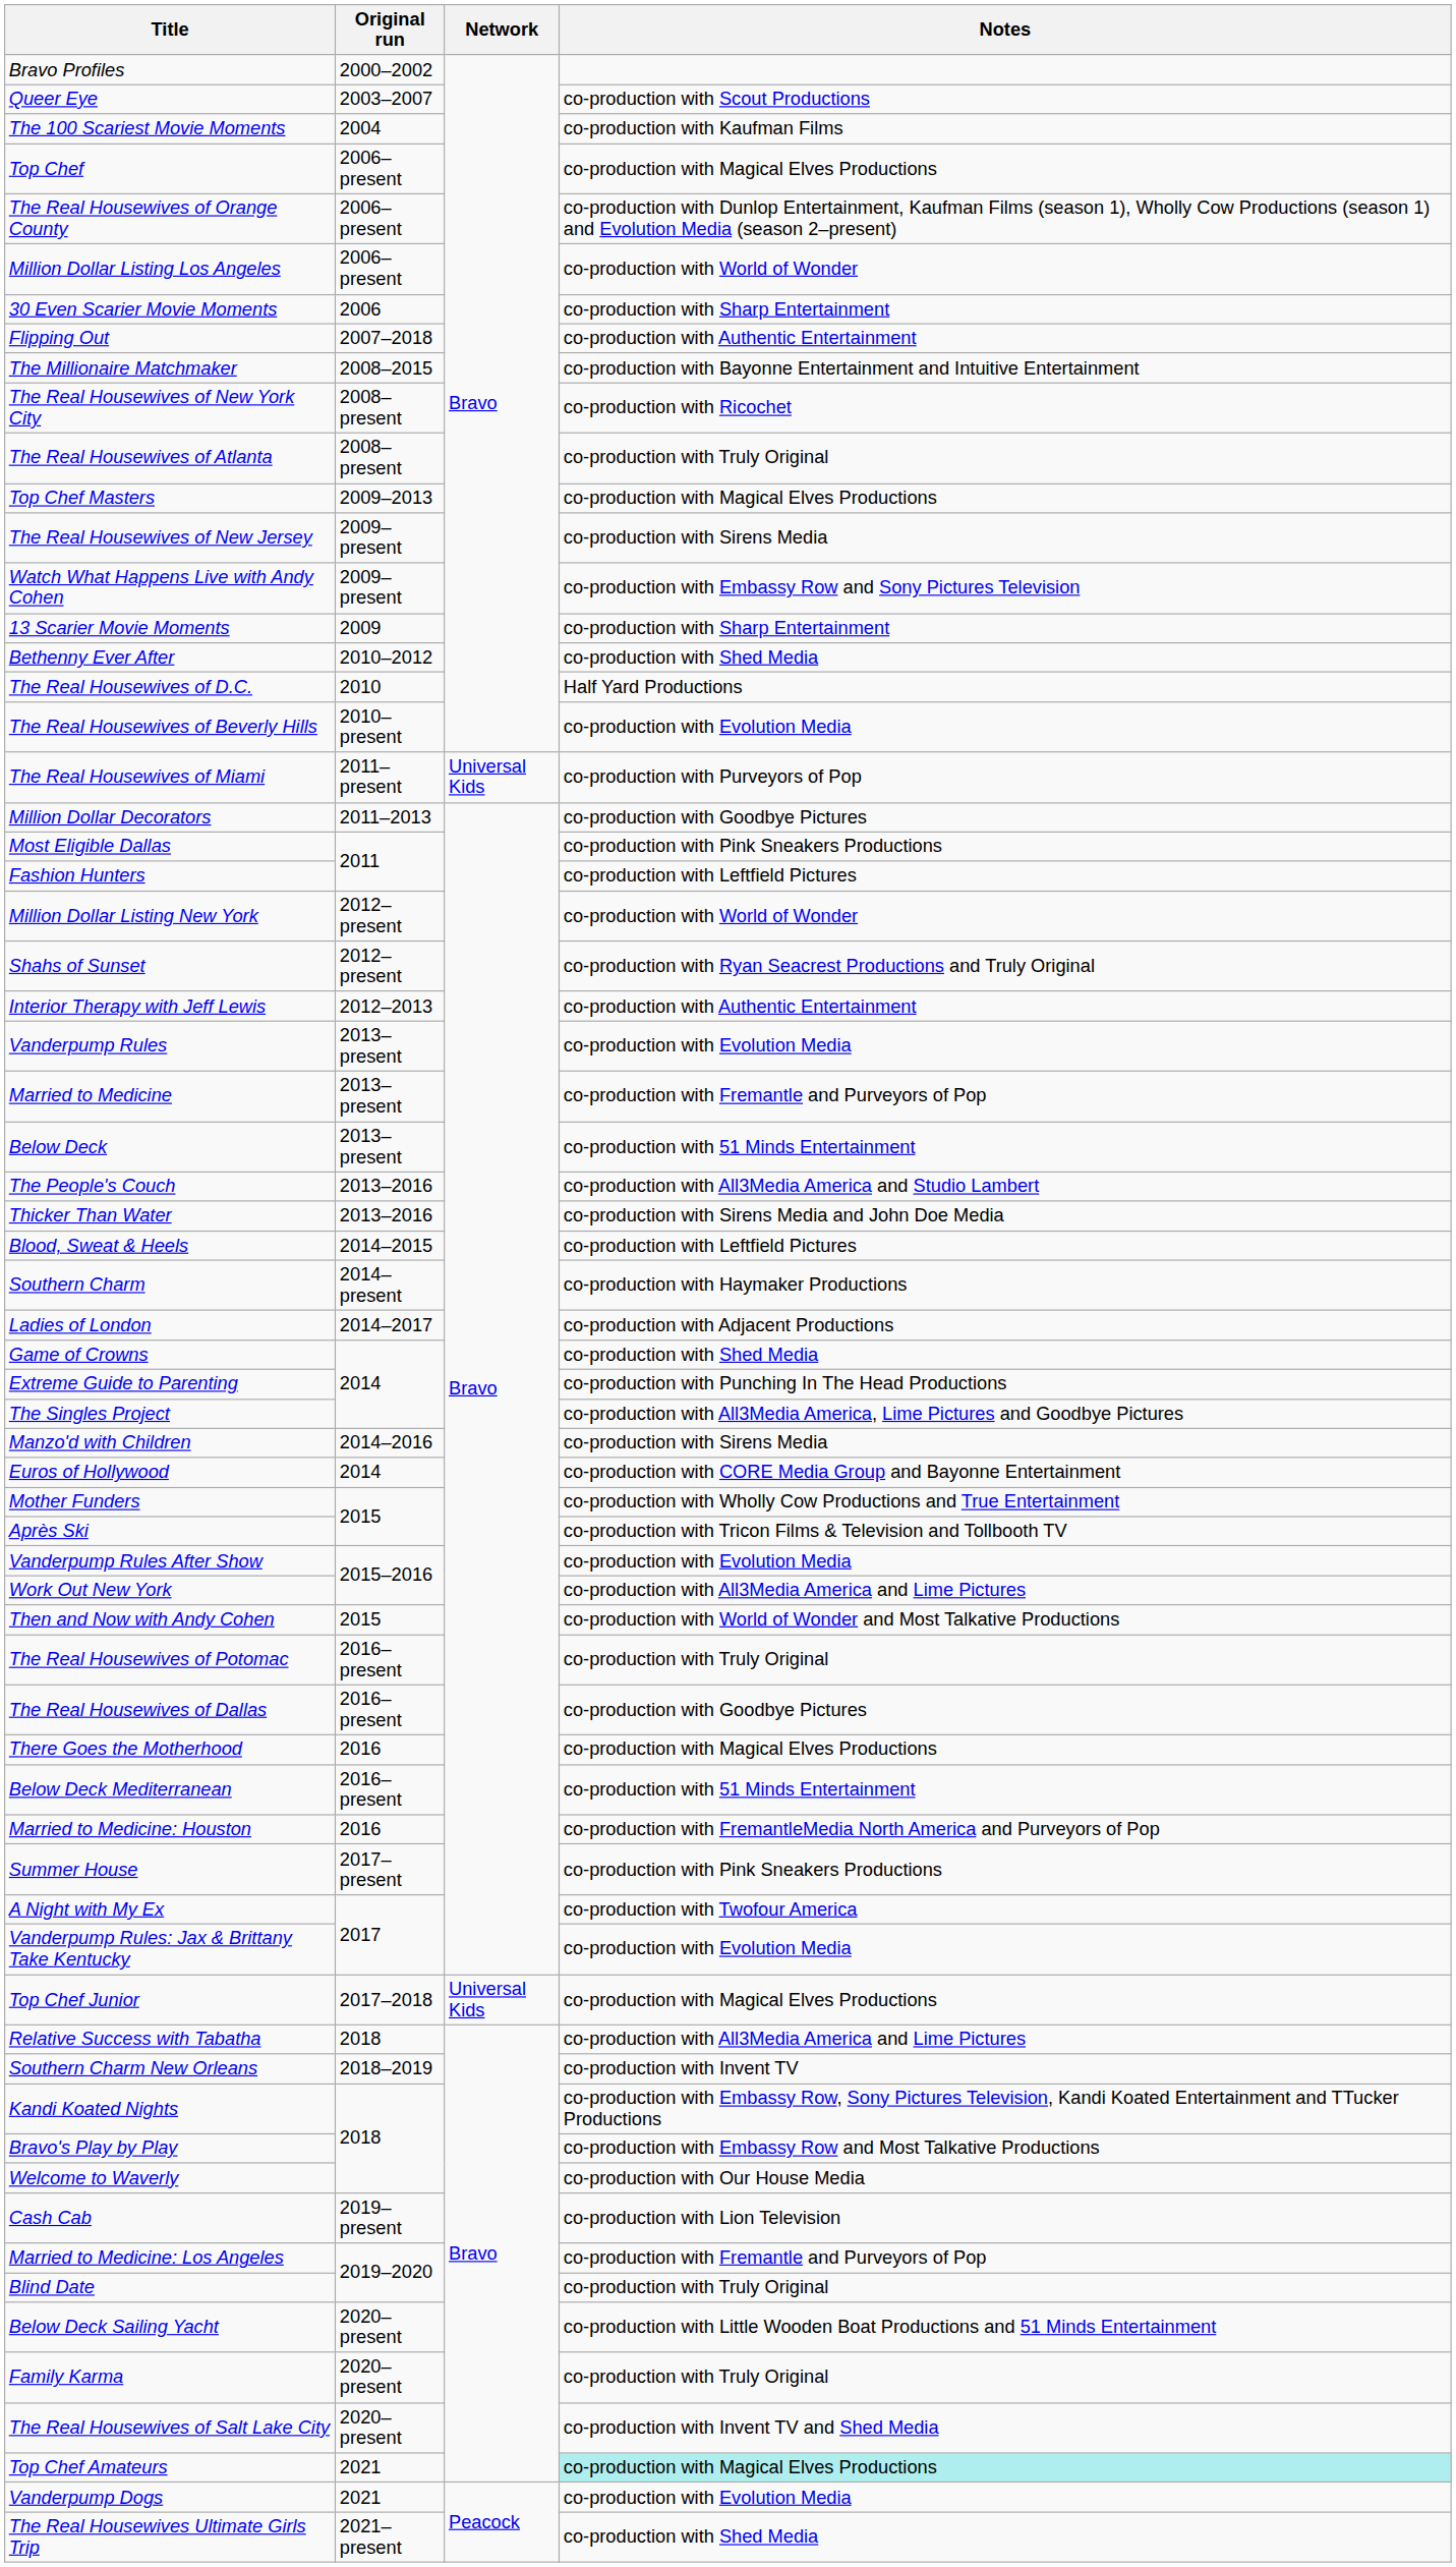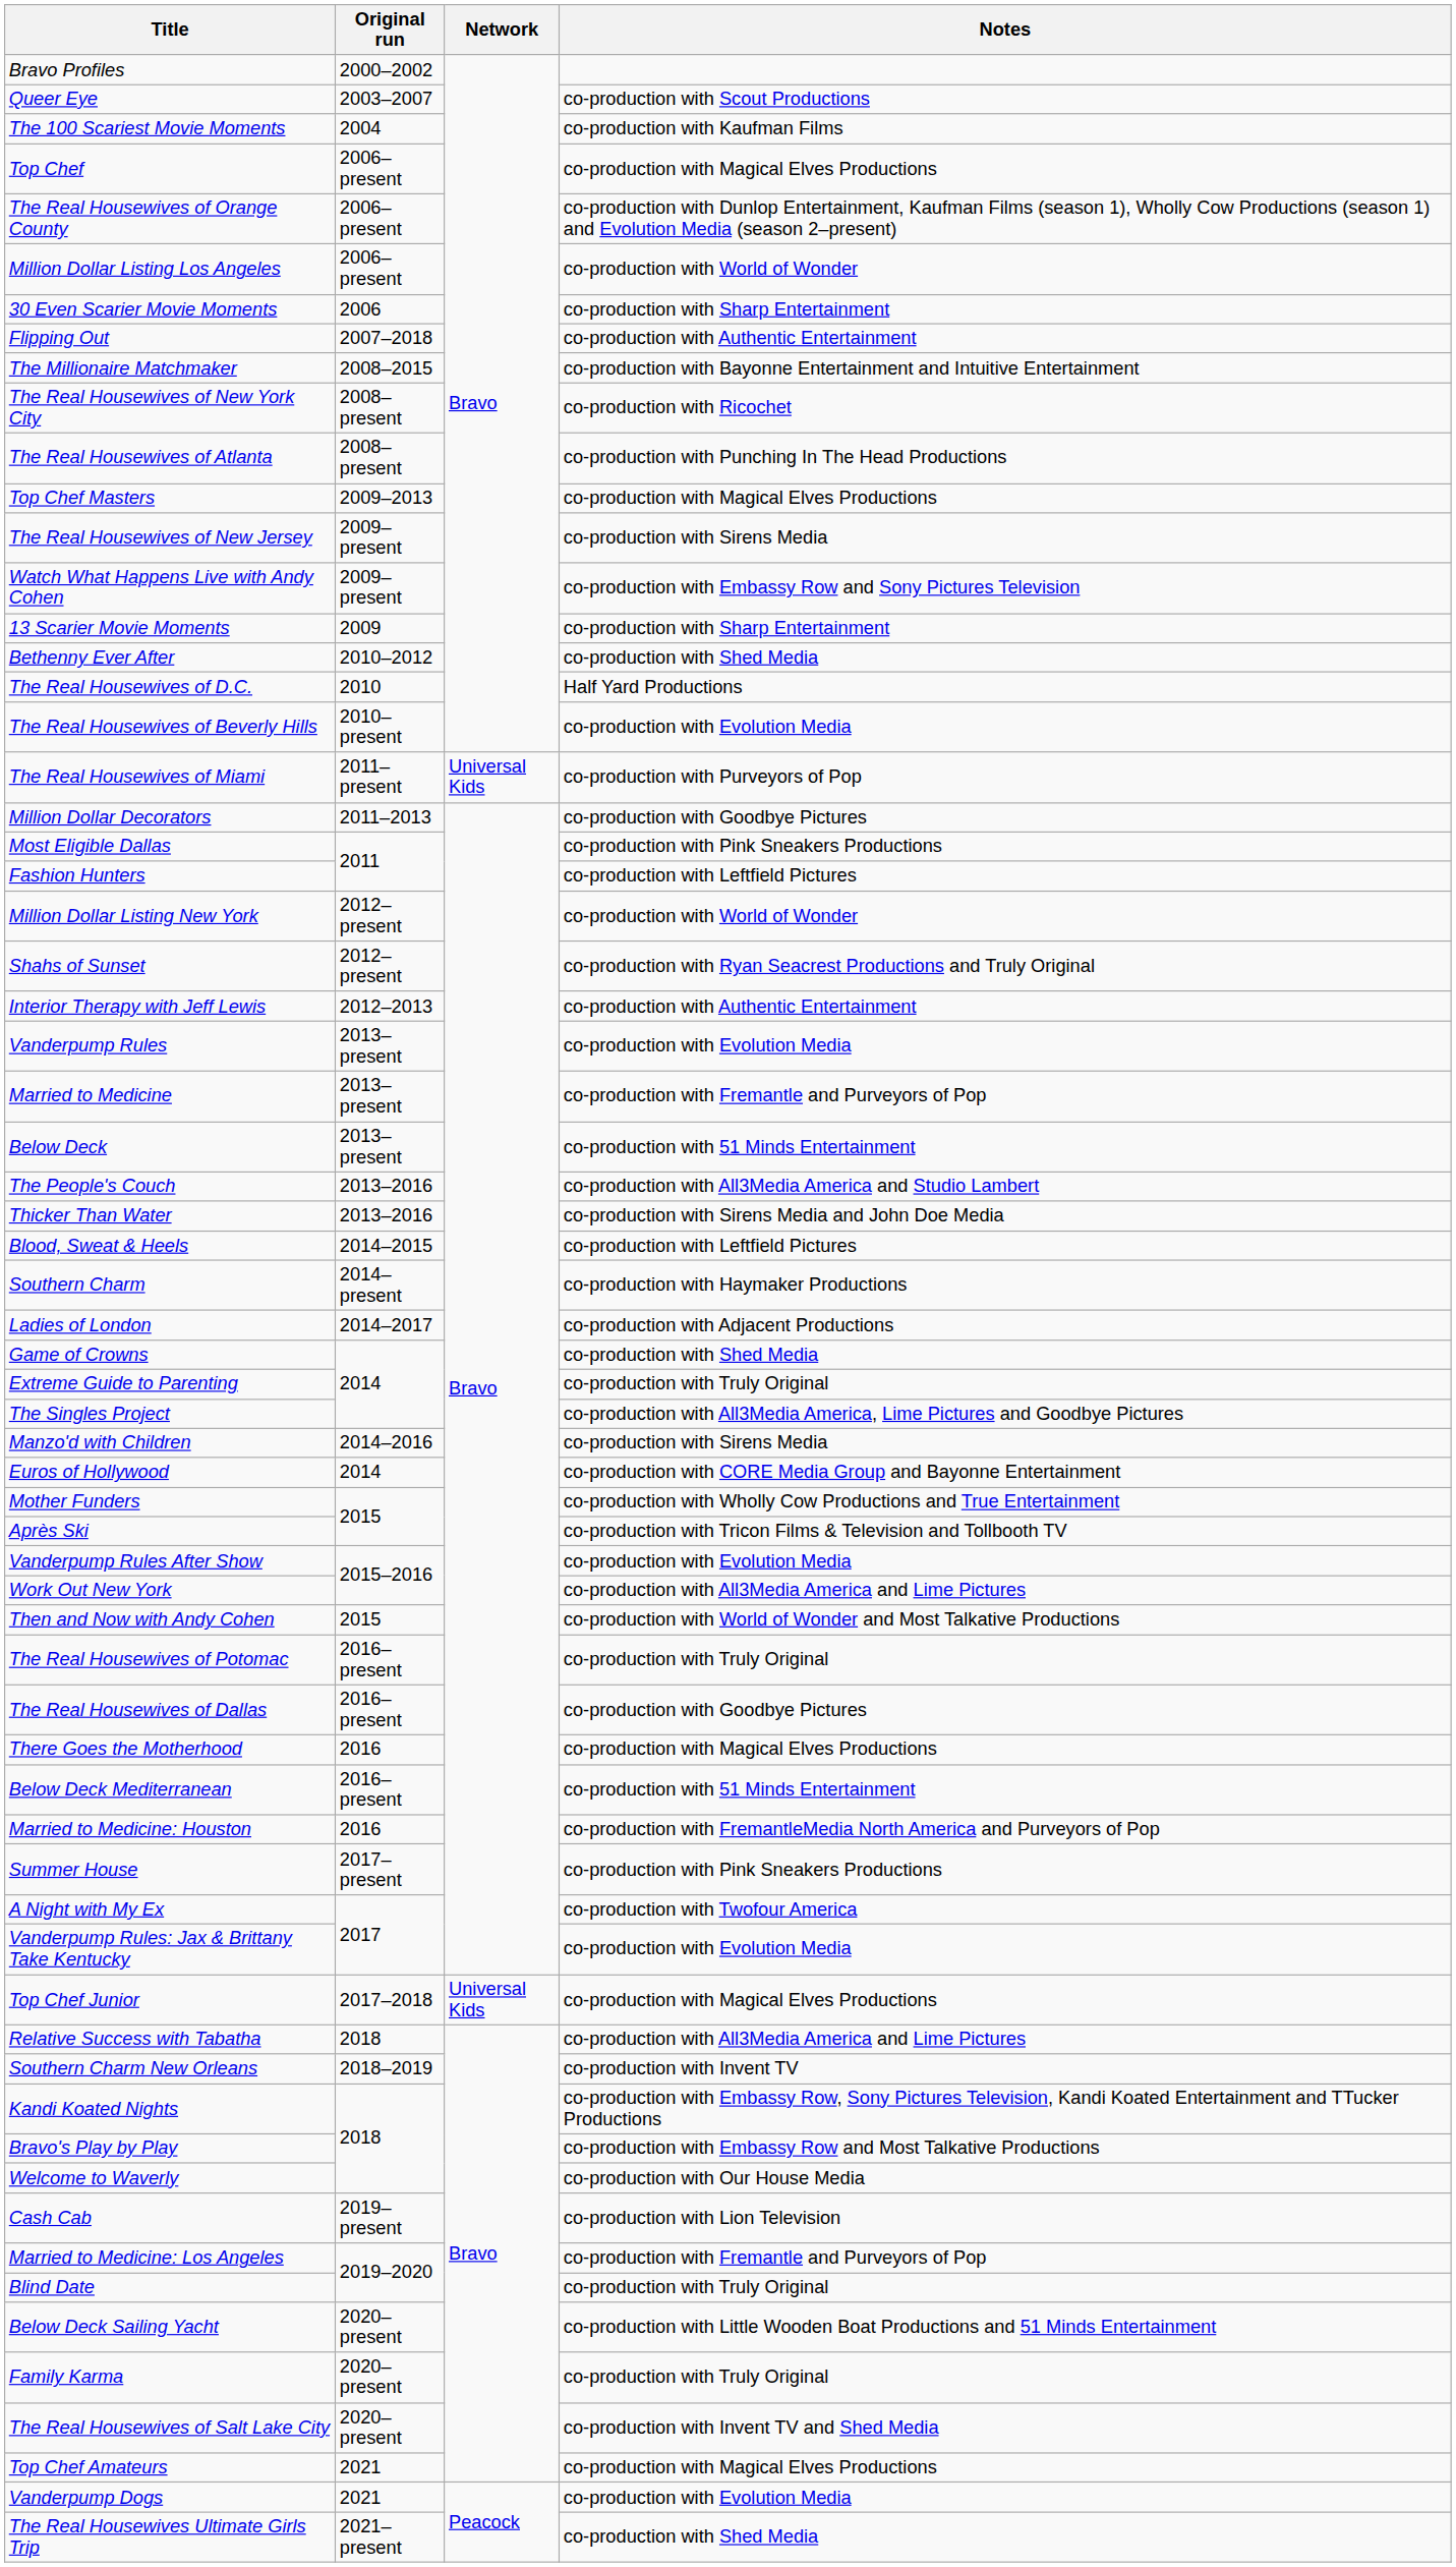The Real Housewives of Atlanta | Notes: co-production with Truly Original -> co-production with Punching In The Head Productions
Extreme Guide to Parenting | Notes: co-production with Punching In The Head Productions -> co-production with Truly Original
Top Chef Amateurs | Notes: paleturquoise background -> no background
